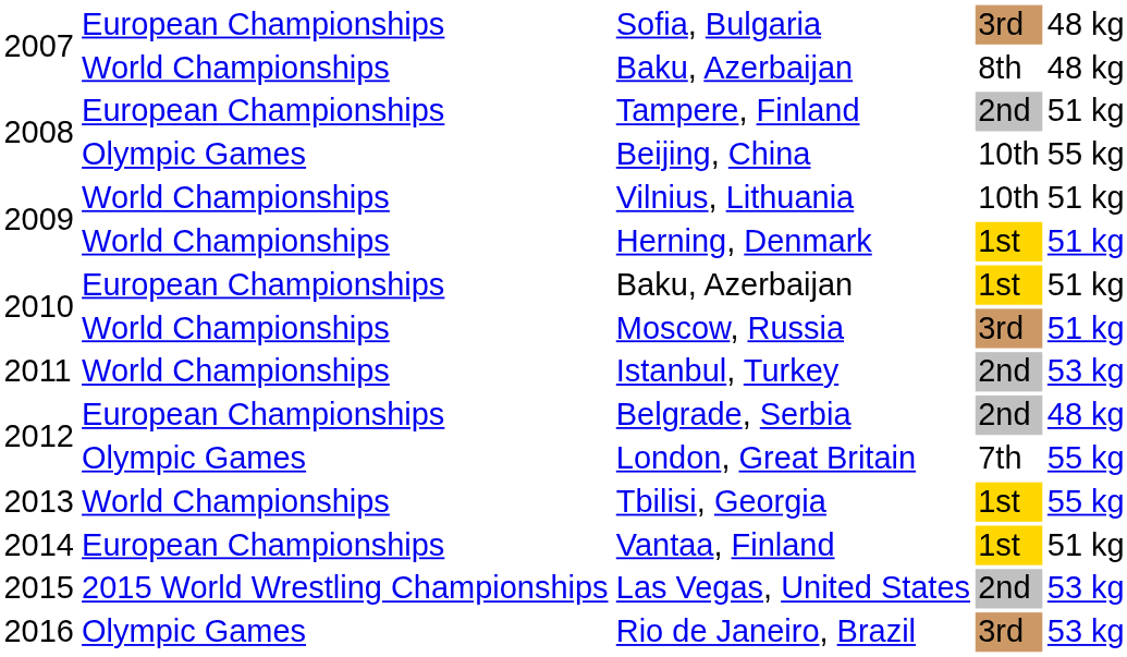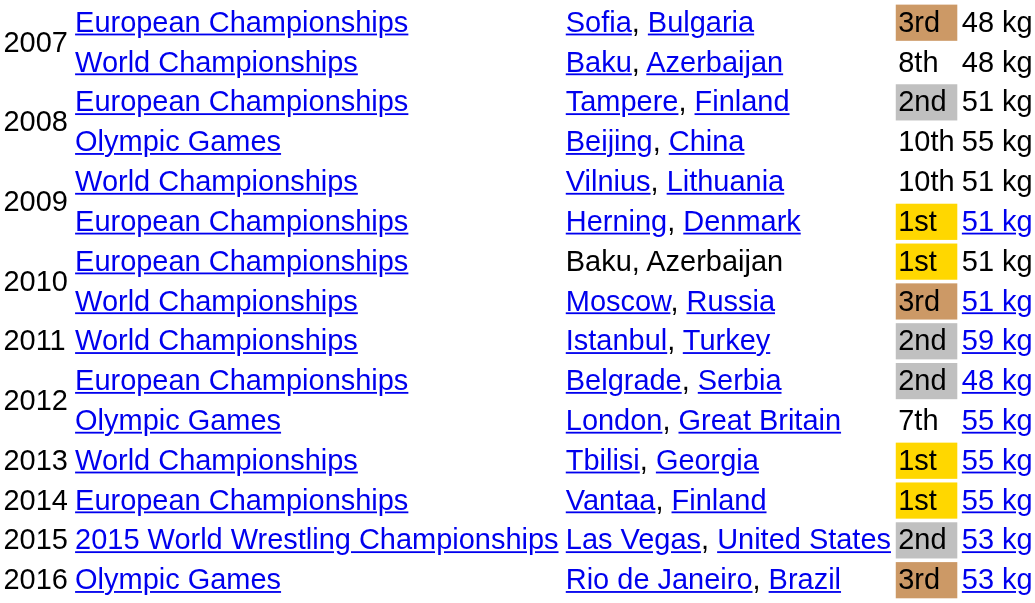Herning, Denmark | column 2: World Championships -> European Championships
Istanbul, Turkey | column 5: 53 kg -> 59 kg
Vantaa, Finland | column 5: 51 kg -> 55 kg
